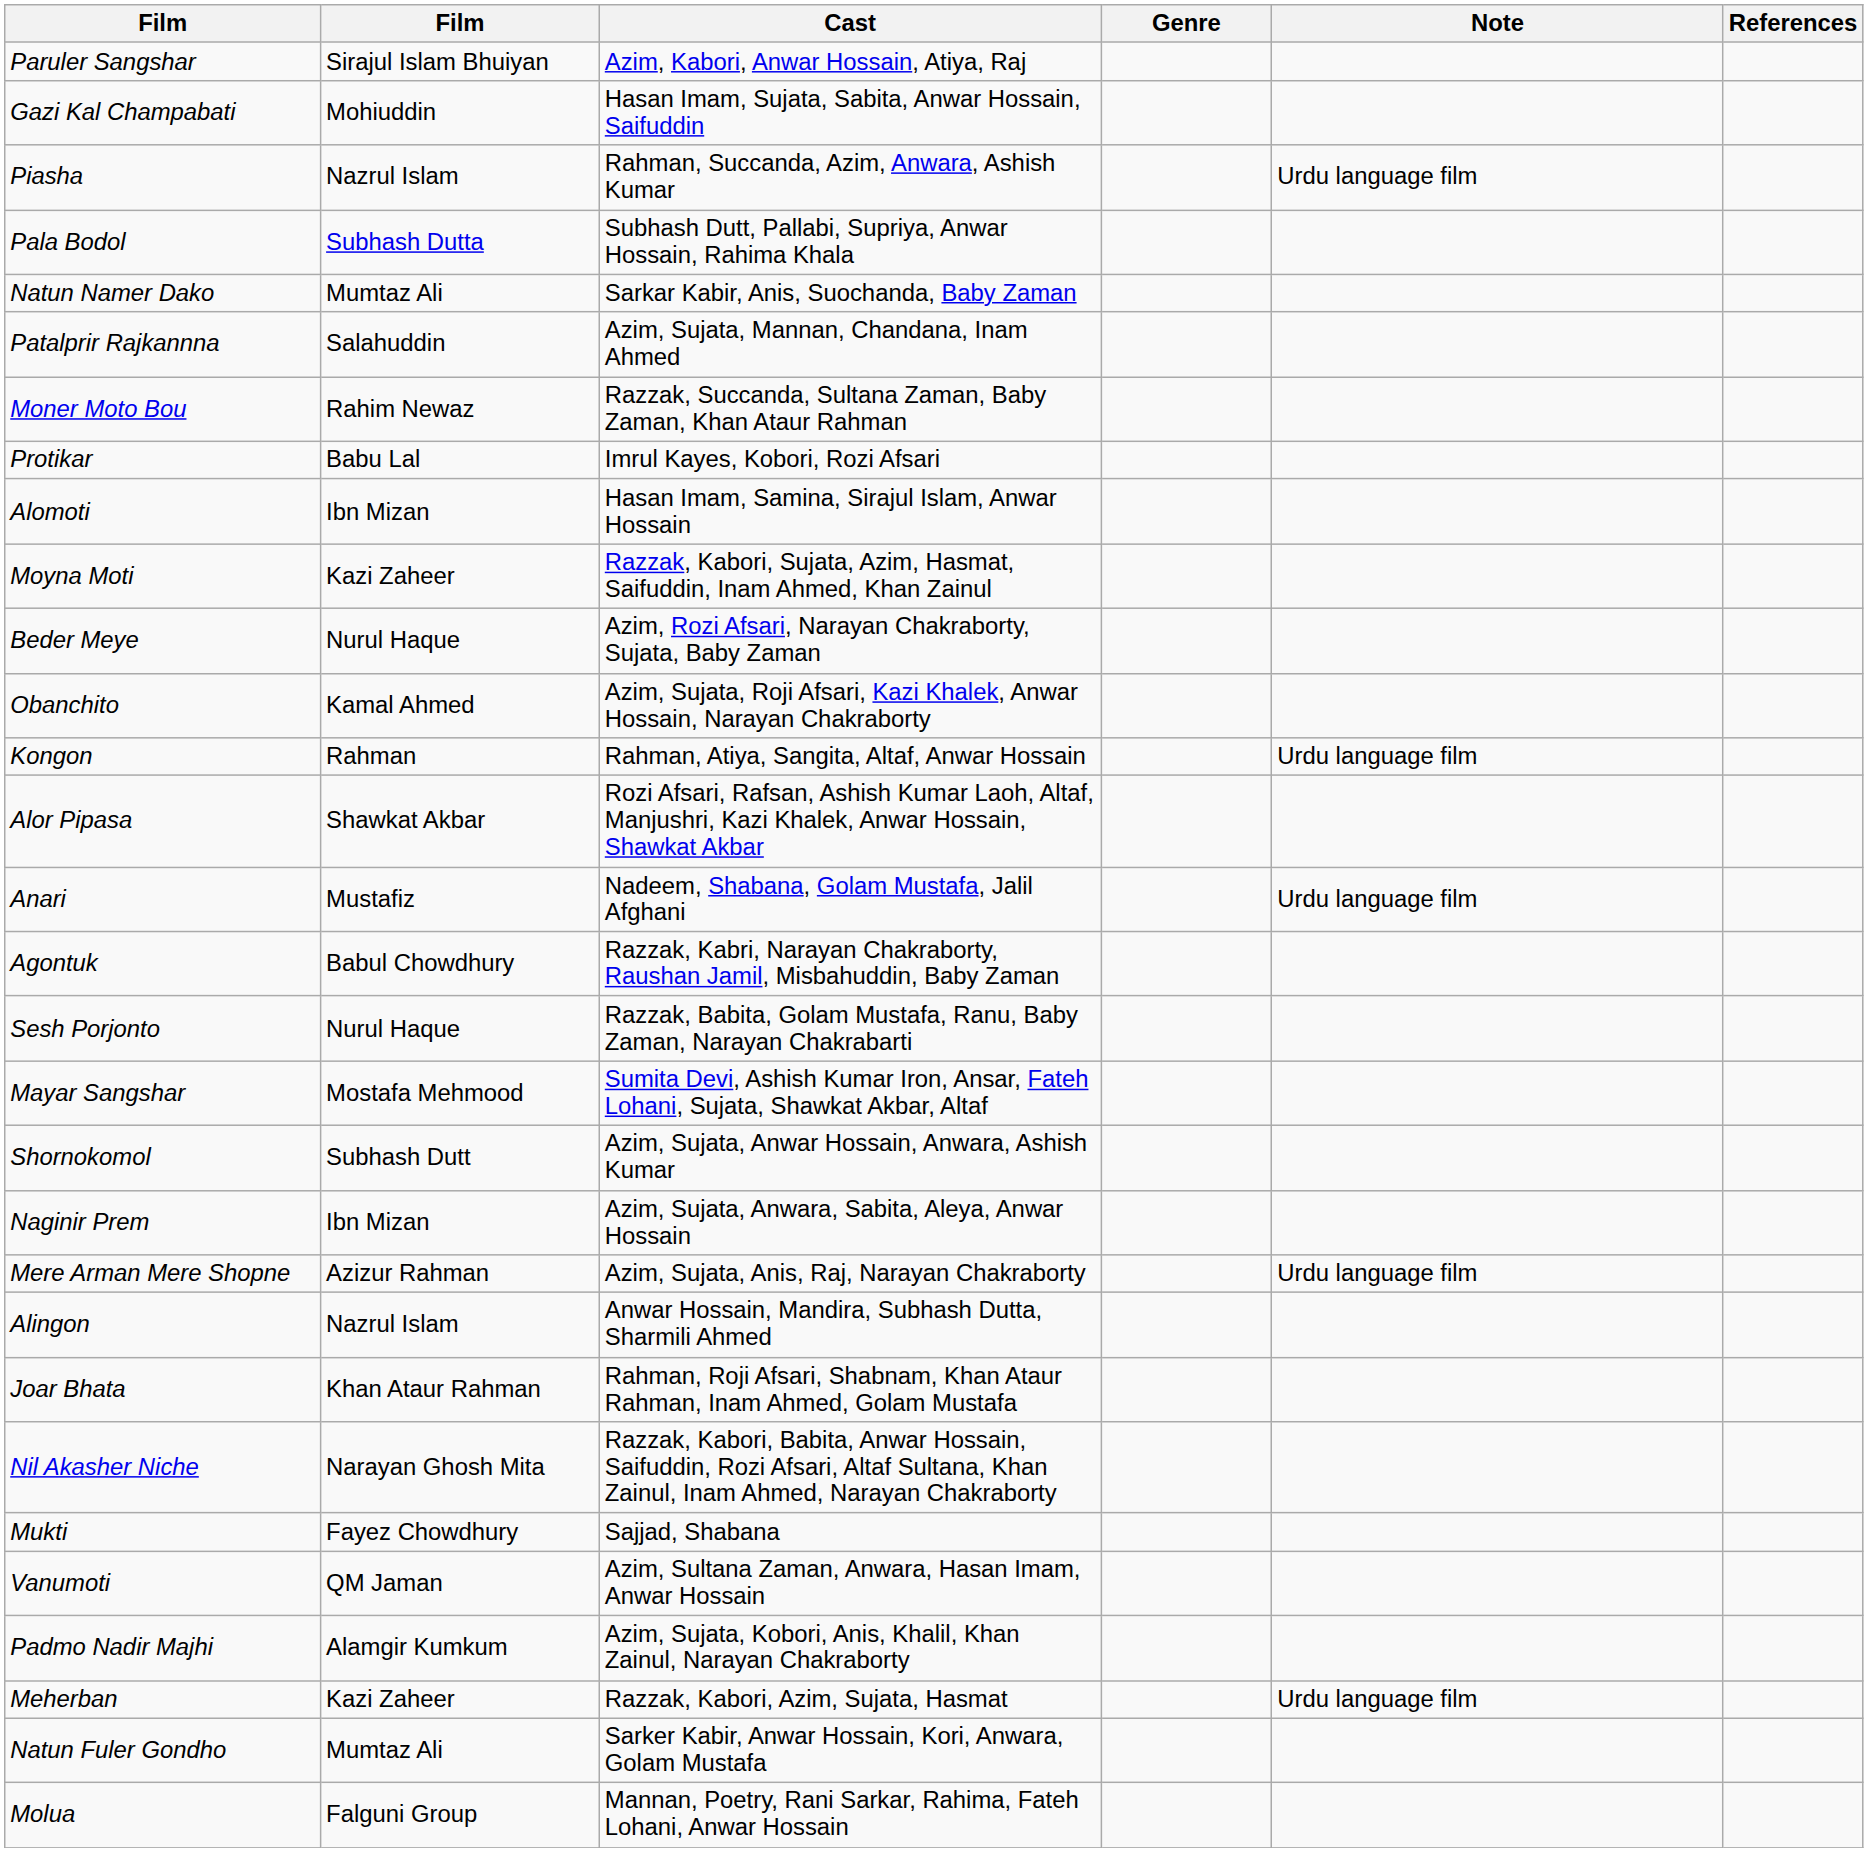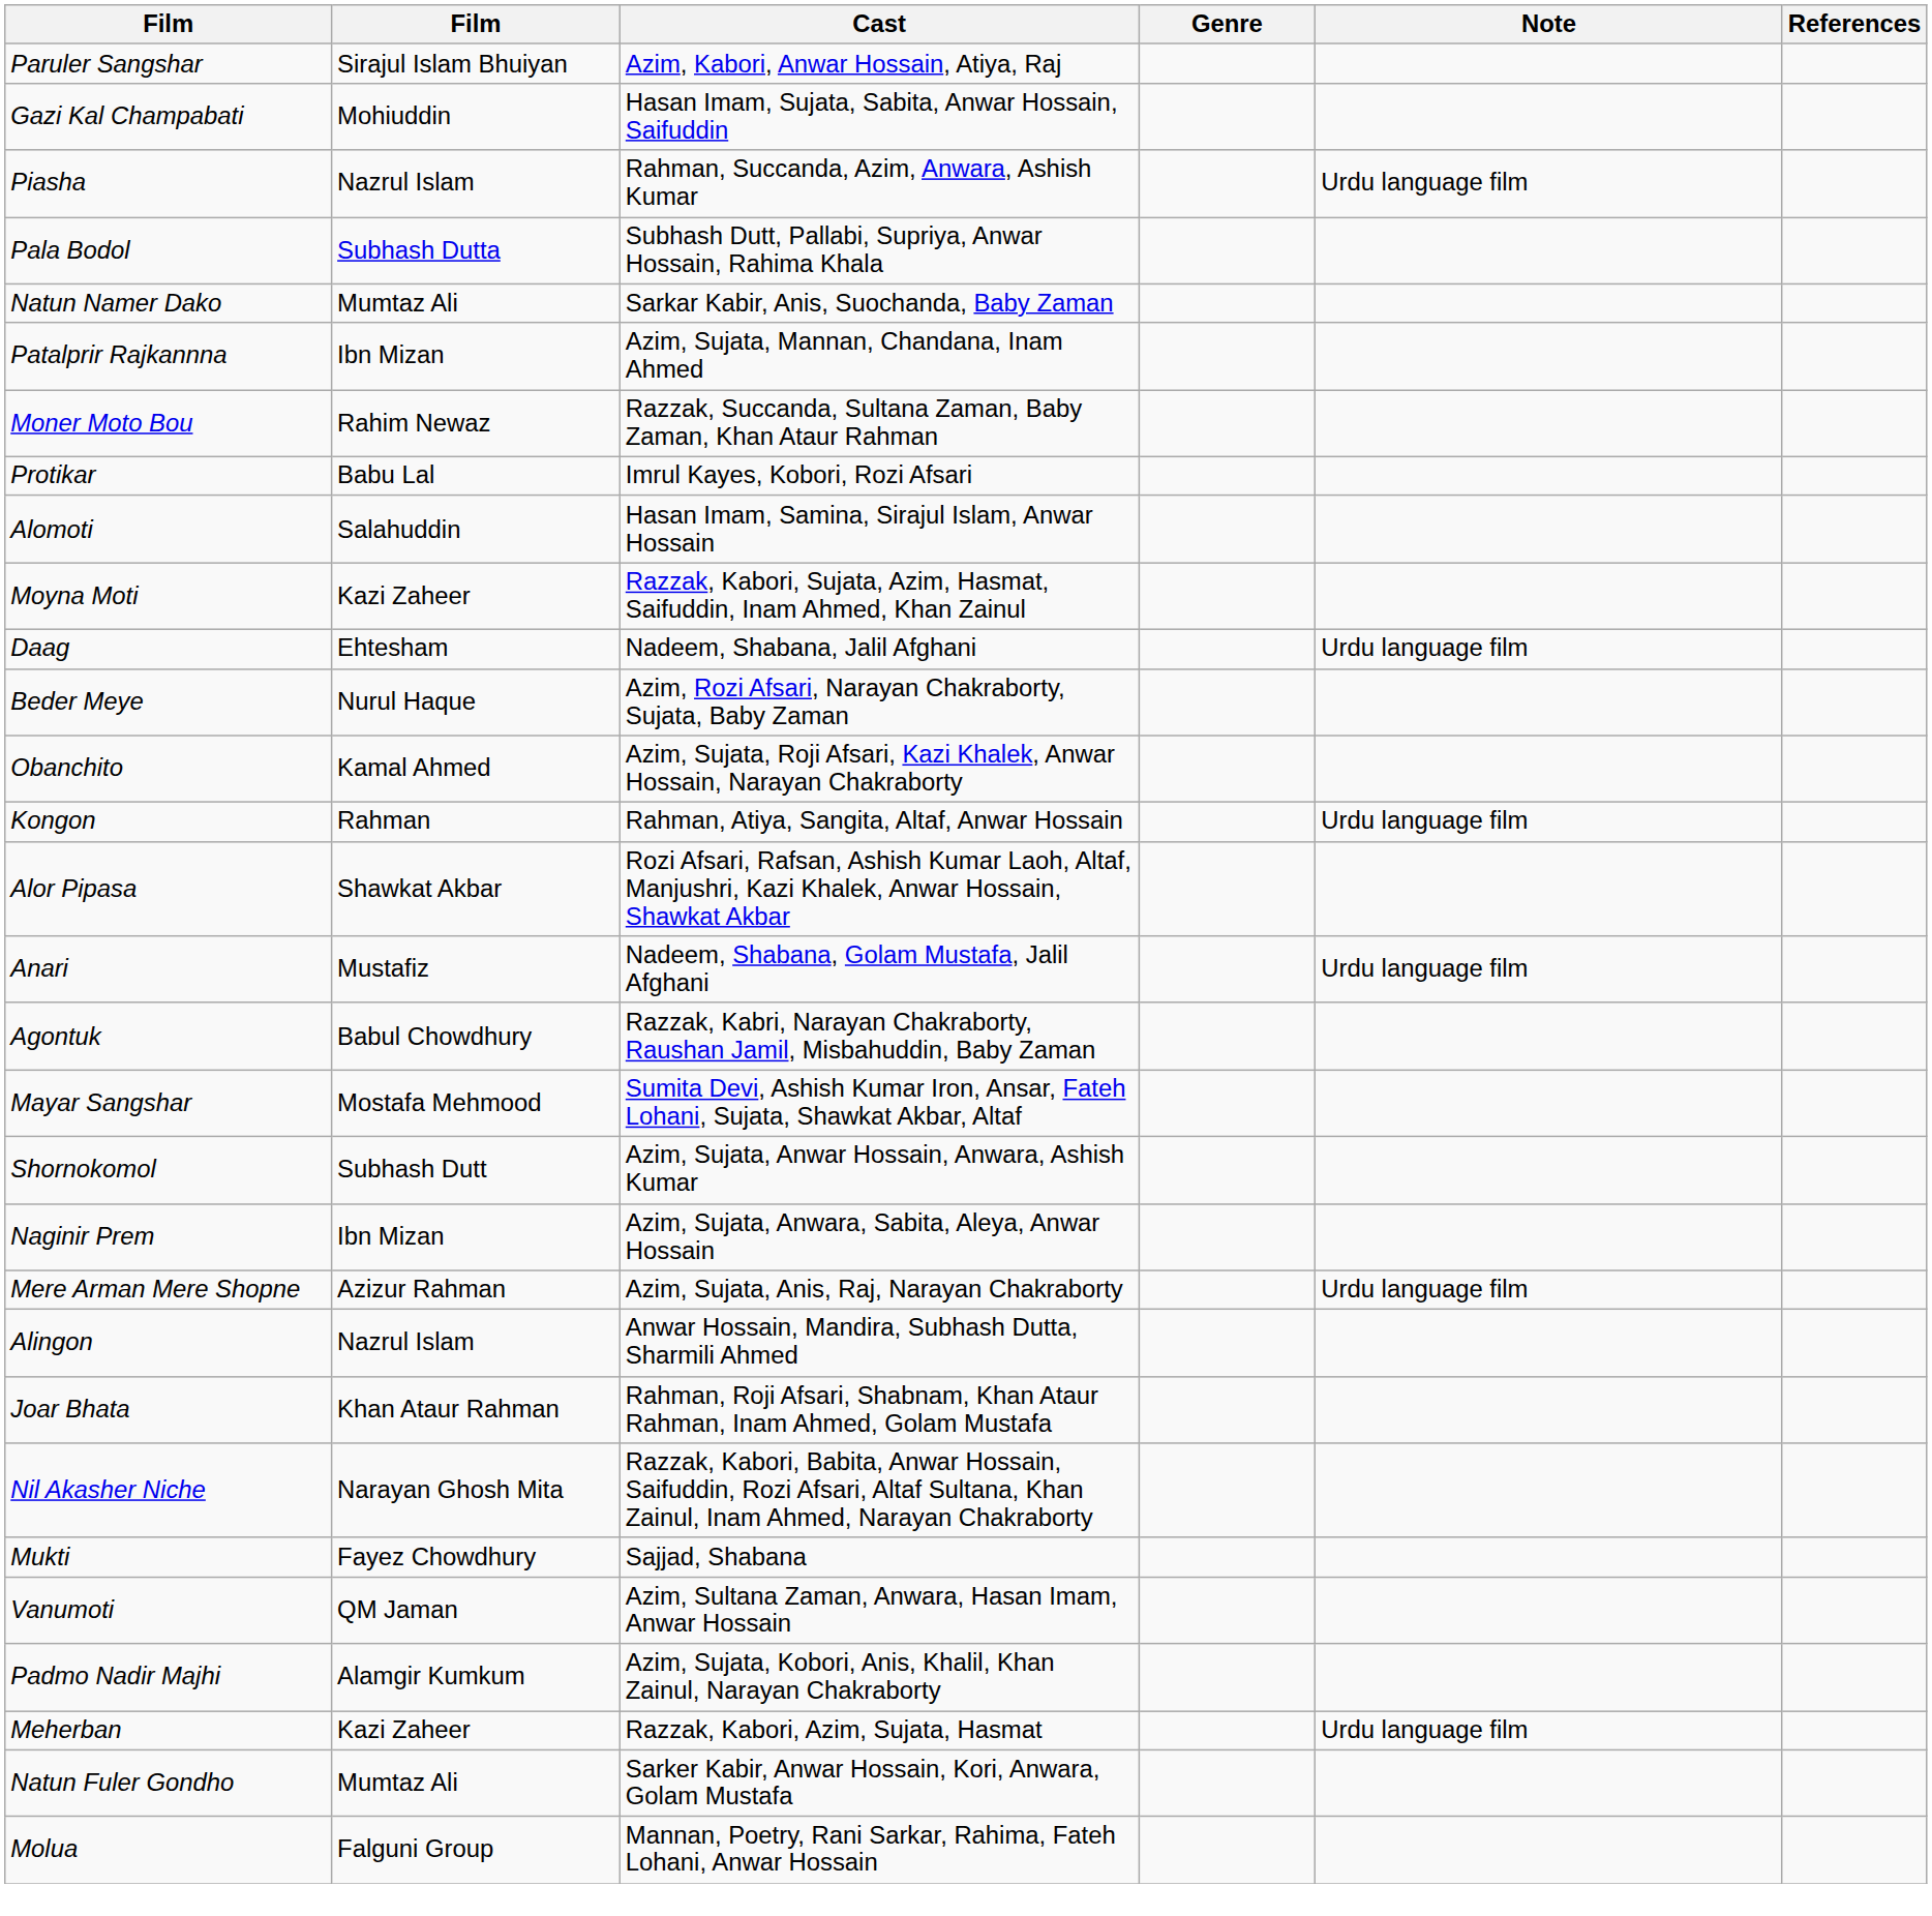Patalprir Rajkannna | column 2: Salahuddin -> Ibn Mizan
Alomoti | column 2: Ibn Mizan -> Salahuddin
+ row: Daag | Ehtesham | Nadeem, Shabana, Jalil Afghani | Urdu language film
- row: Sesh Porjonto | Nurul Haque | Razzak, Babita, Golam Mustafa, Ranu, Baby Zaman, Narayan Chakrabarti
